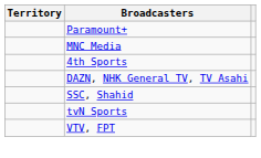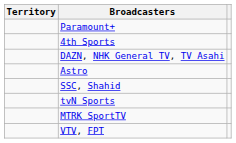- row: MNC Media
+ row: Astro
+ row: MTRK SportTV
